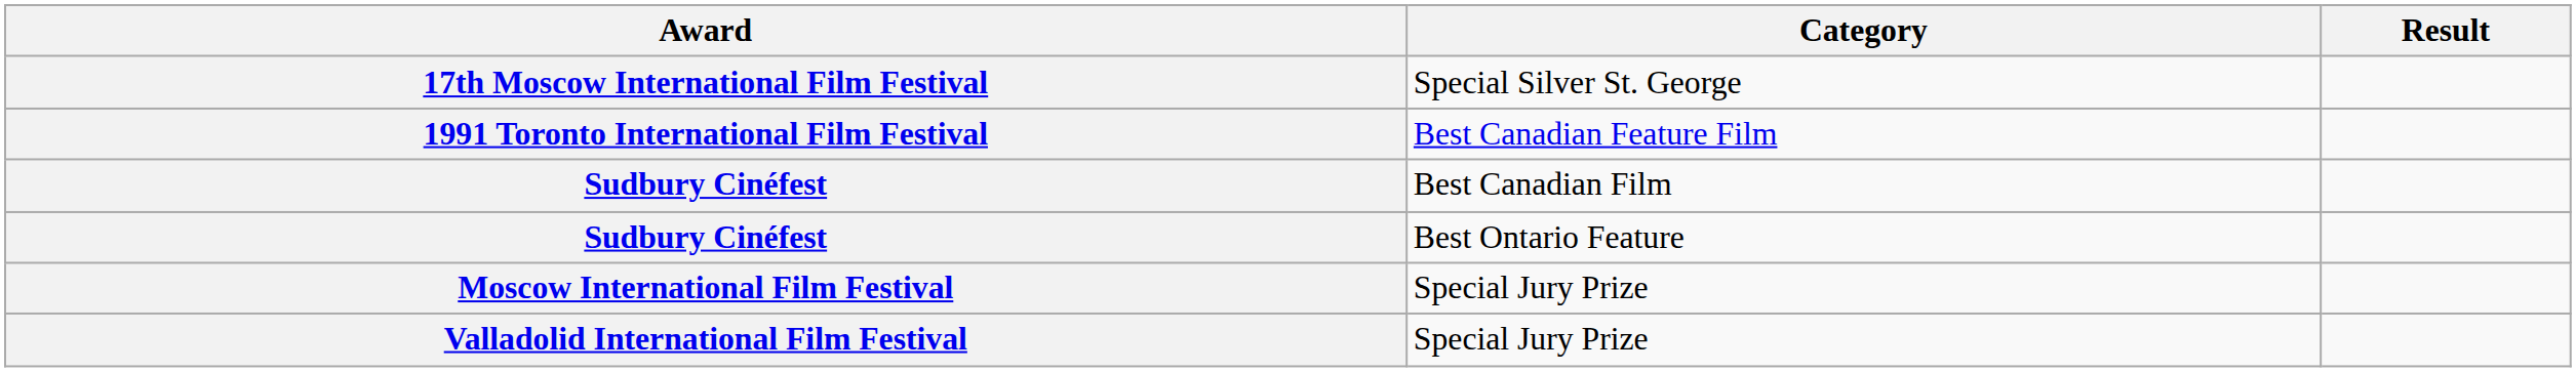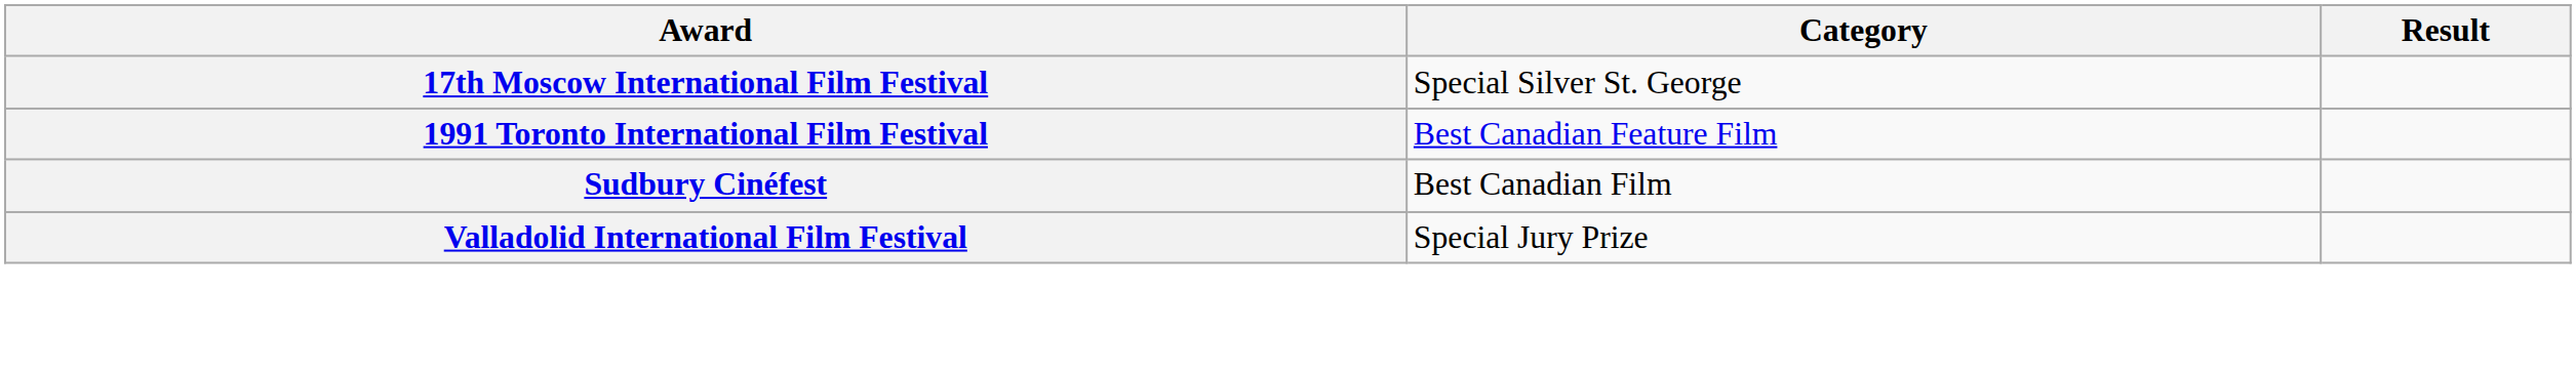- row: Sudbury Cinéfest | Best Ontario Feature
- row: Moscow International Film Festival | Special Jury Prize
